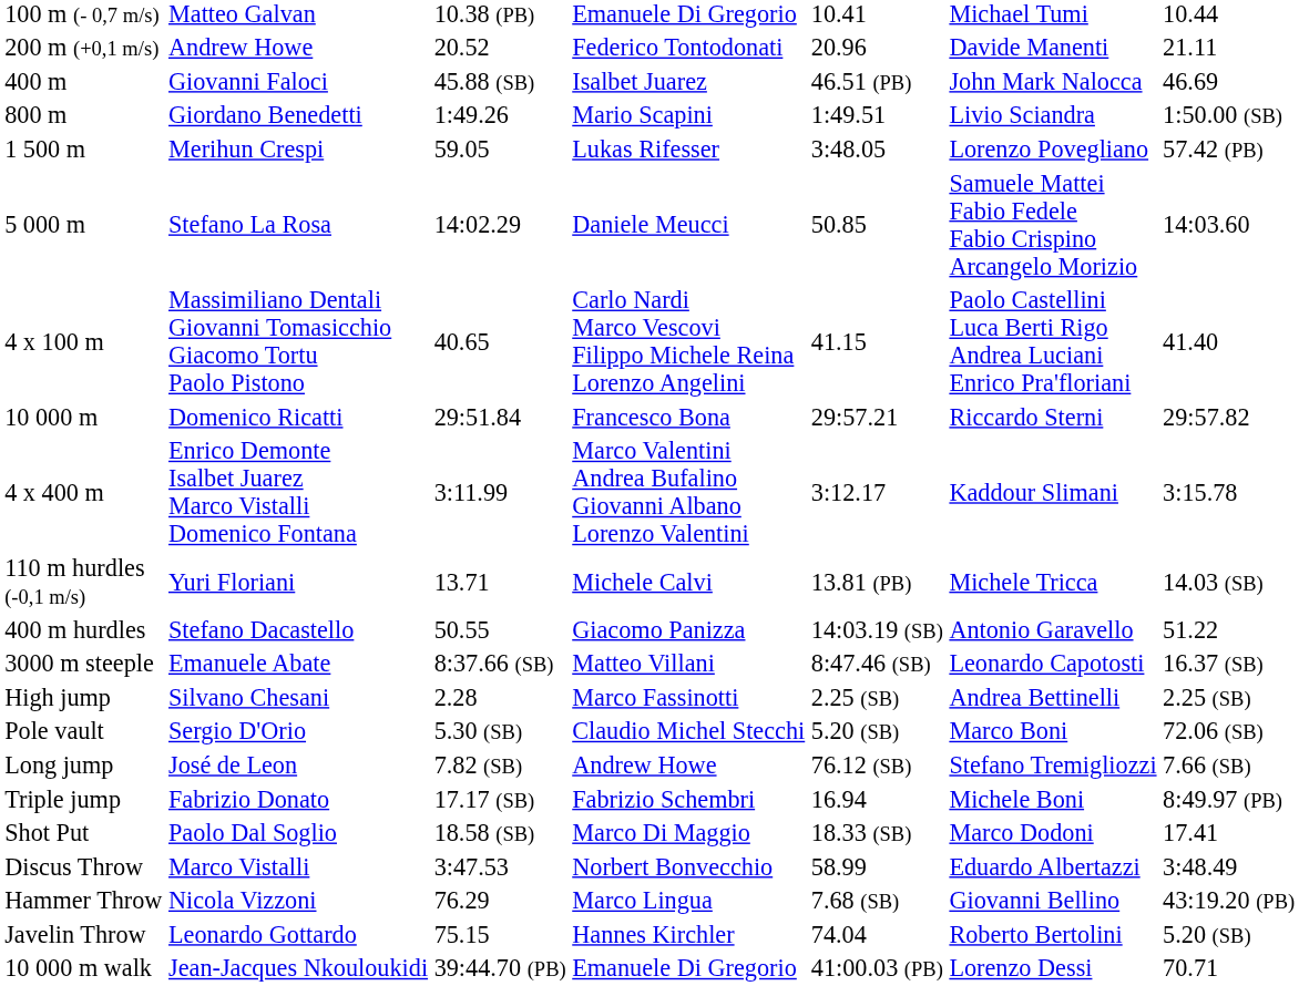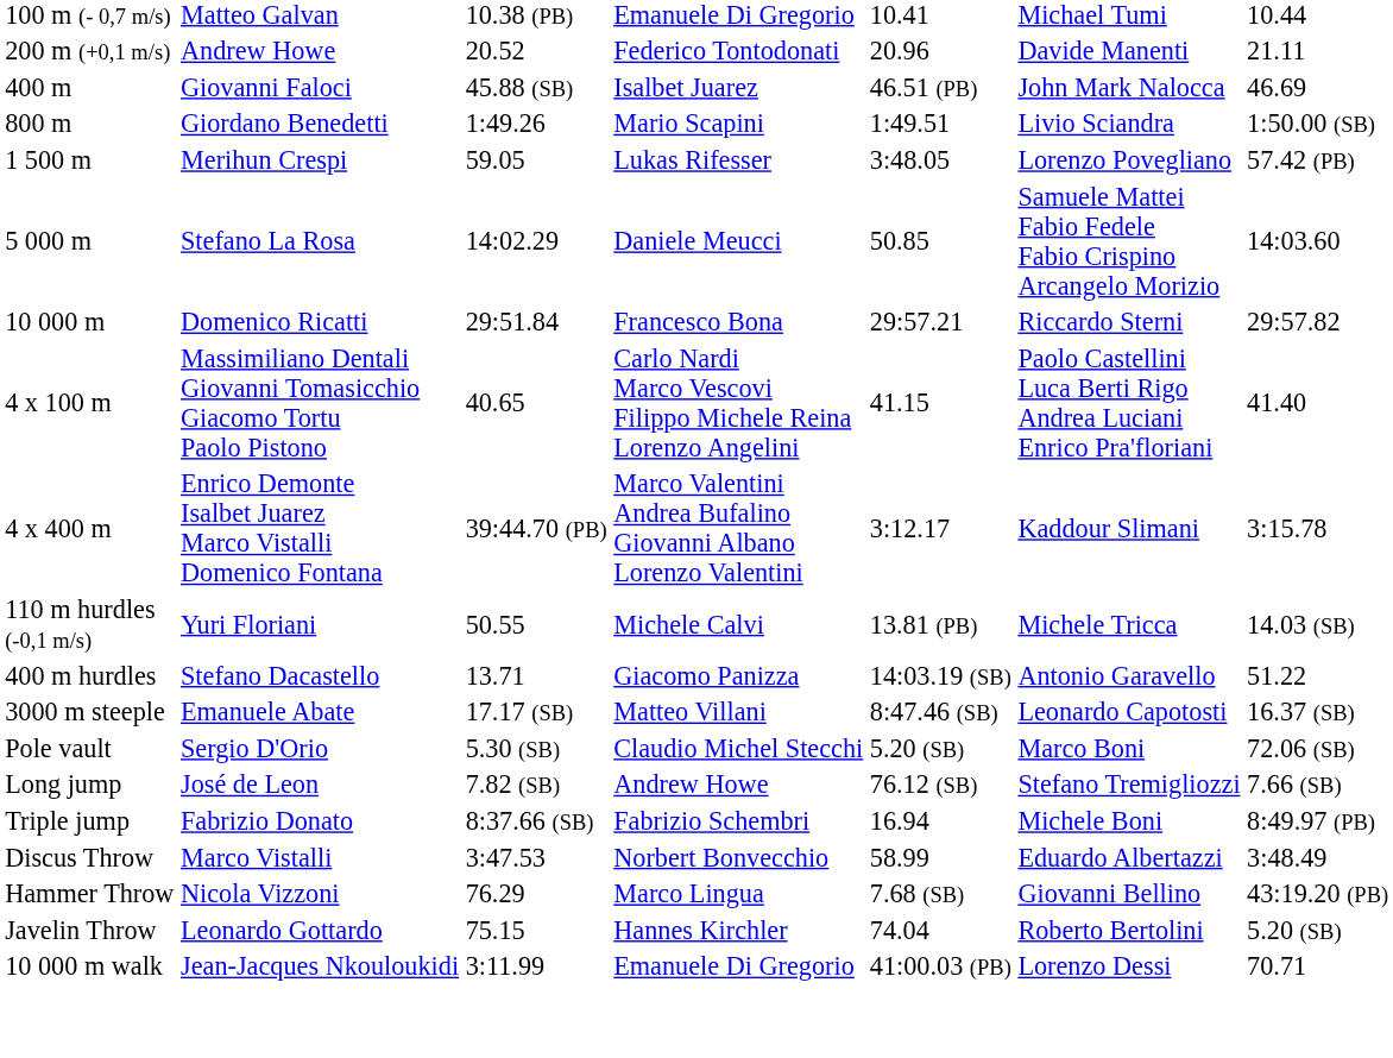rows swapped: 10 000 m <-> 4 x 100 m
4 x 400 m | column 3: 3:11.99 -> 39:44.70 (PB)
110 m hurdles (-0,1 m/s) | column 3: 13.71 -> 50.55
400 m hurdles | column 3: 50.55 -> 13.71
3000 m steeple | column 3: 8:37.66 (SB) -> 17.17 (SB)
- row: High jump | Silvano Chesani | 2.28 | Marco Fassinotti | 2.25 (SB) | Andrea Bettinelli | 2.25 (SB)
Triple jump | column 3: 17.17 (SB) -> 8:37.66 (SB)
- row: Shot Put | Paolo Dal Soglio | 18.58 (SB) | Marco Di Maggio | 18.33 (SB) | Marco Dodoni | 17.41
10 000 m walk | column 3: 39:44.70 (PB) -> 3:11.99
